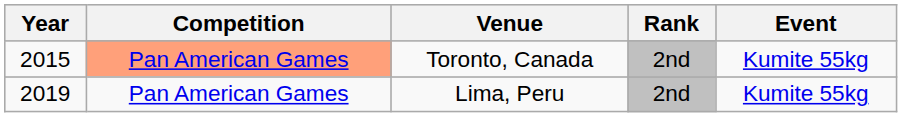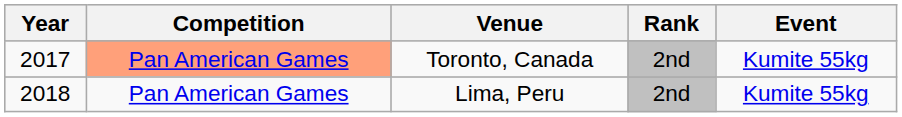Toronto, Canada | Year: 2015 -> 2017
Lima, Peru | Year: 2019 -> 2018
